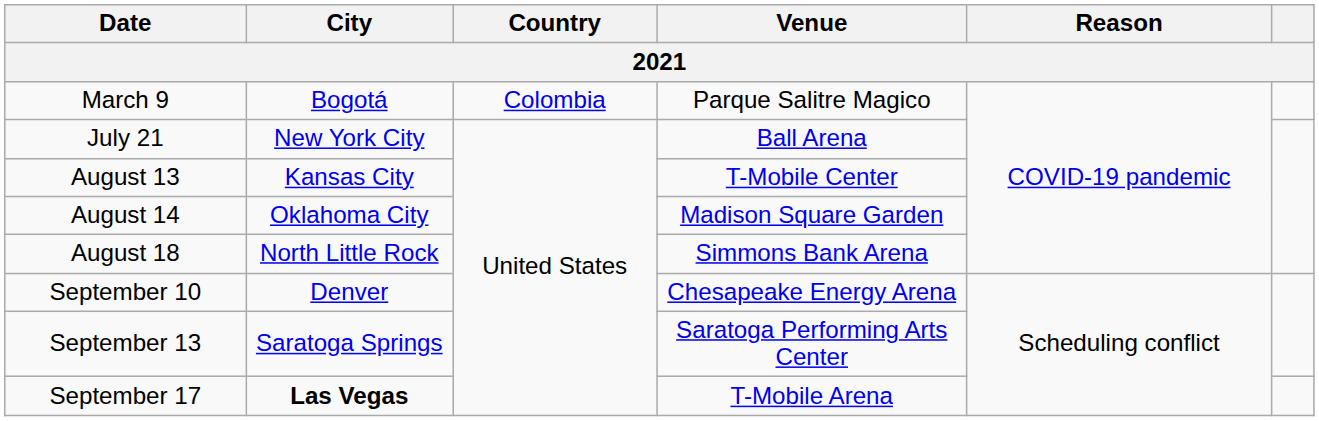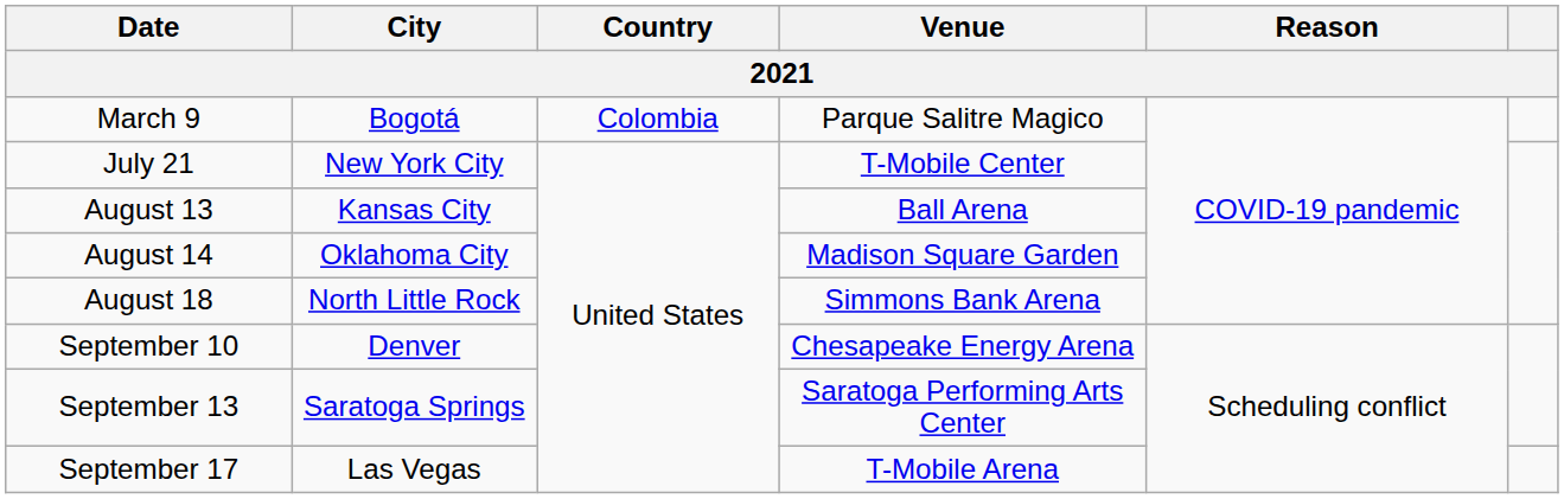July 21 | Venue: Ball Arena -> T-Mobile Center
August 13 | Venue: T-Mobile Center -> Ball Arena
September 17 | City: bold -> normal
